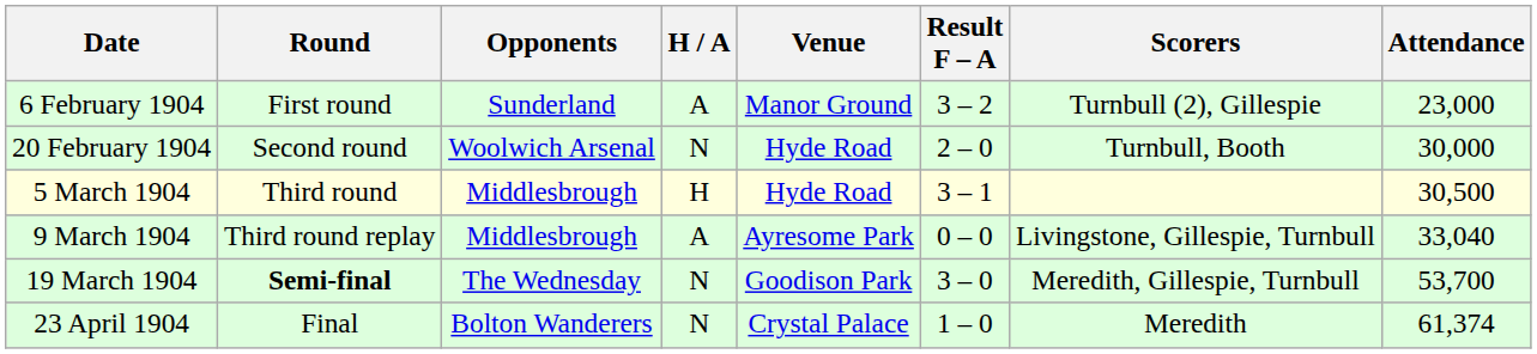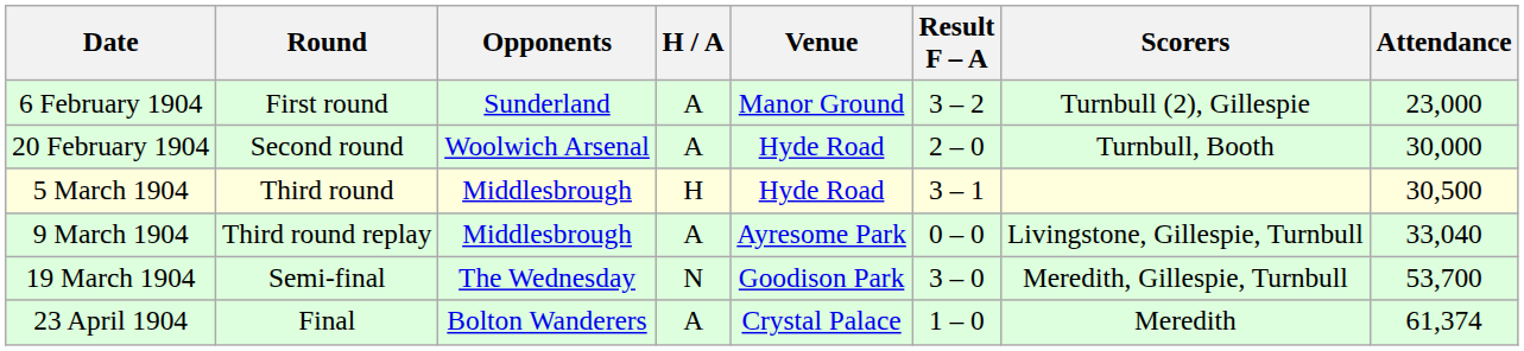20 February 1904 | H / A: N -> A
19 March 1904 | Round: bold -> normal
23 April 1904 | H / A: N -> A
